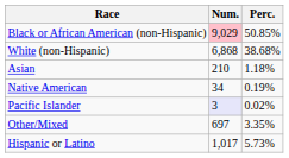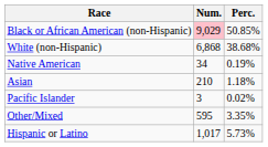rows swapped: Native American <-> Asian
Pacific Islander | Num.: lavender background -> no background
Other/Mixed | Num.: 697 -> 595
